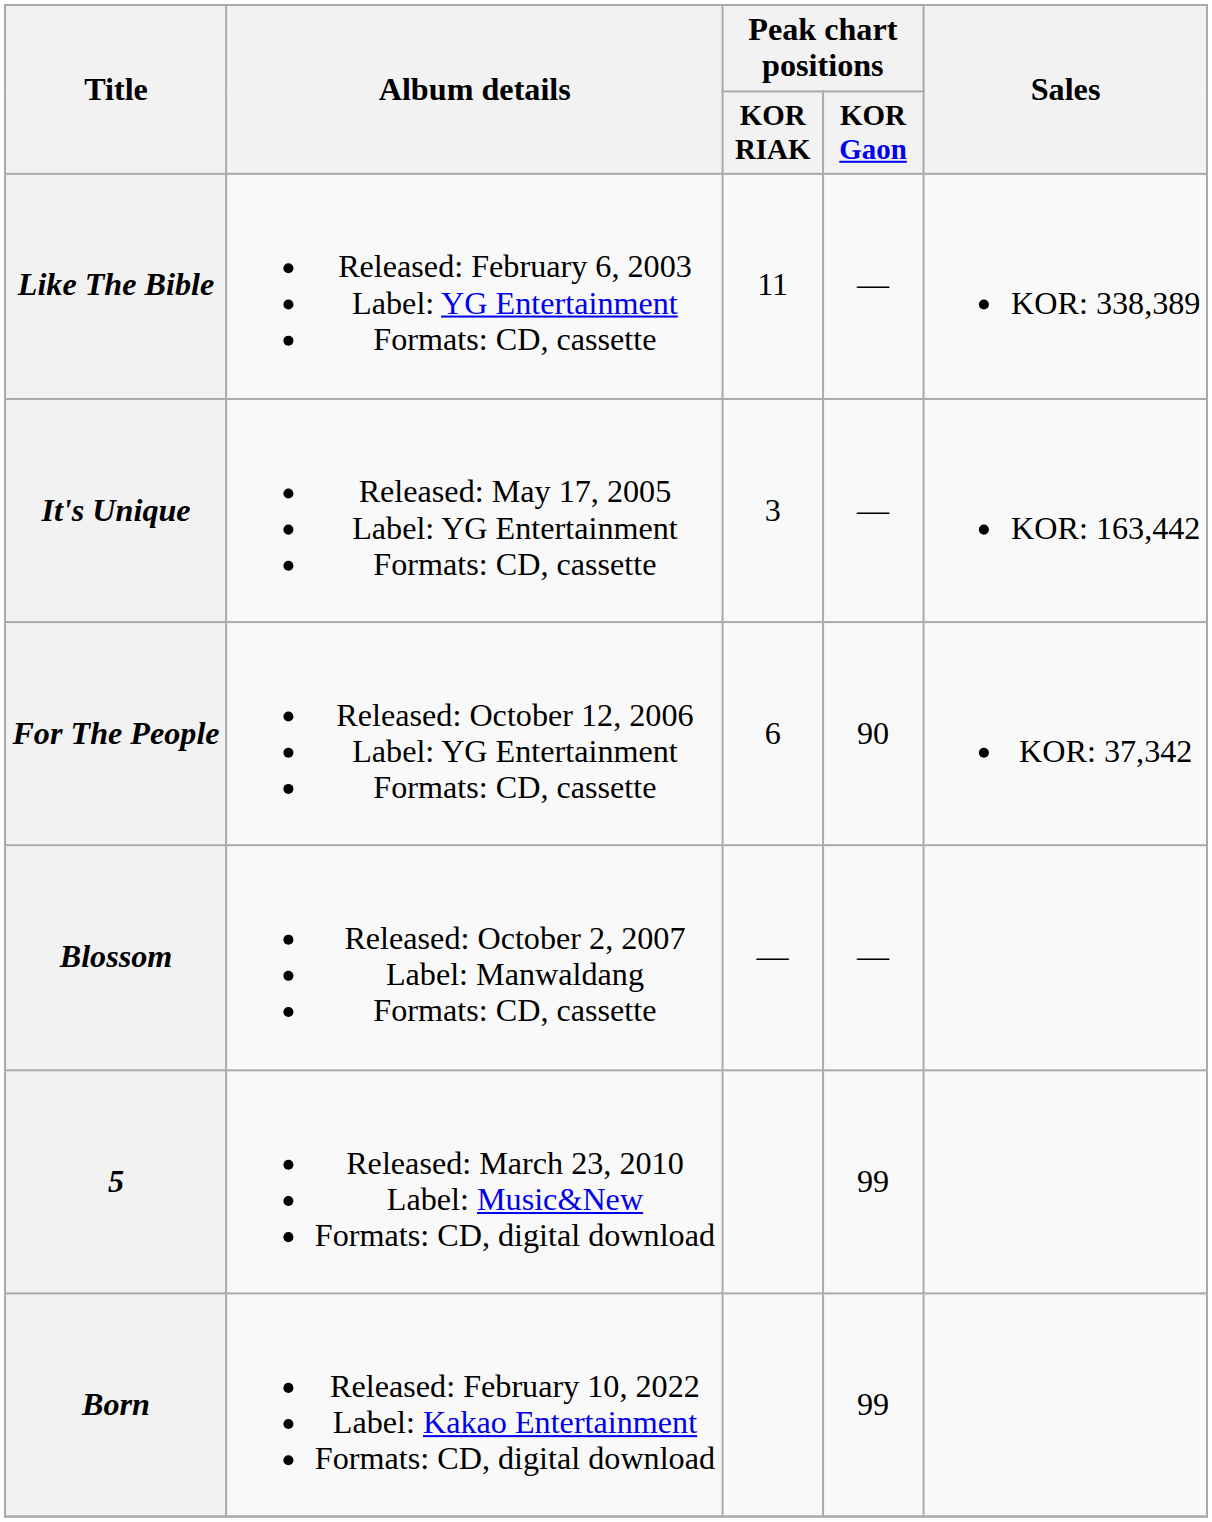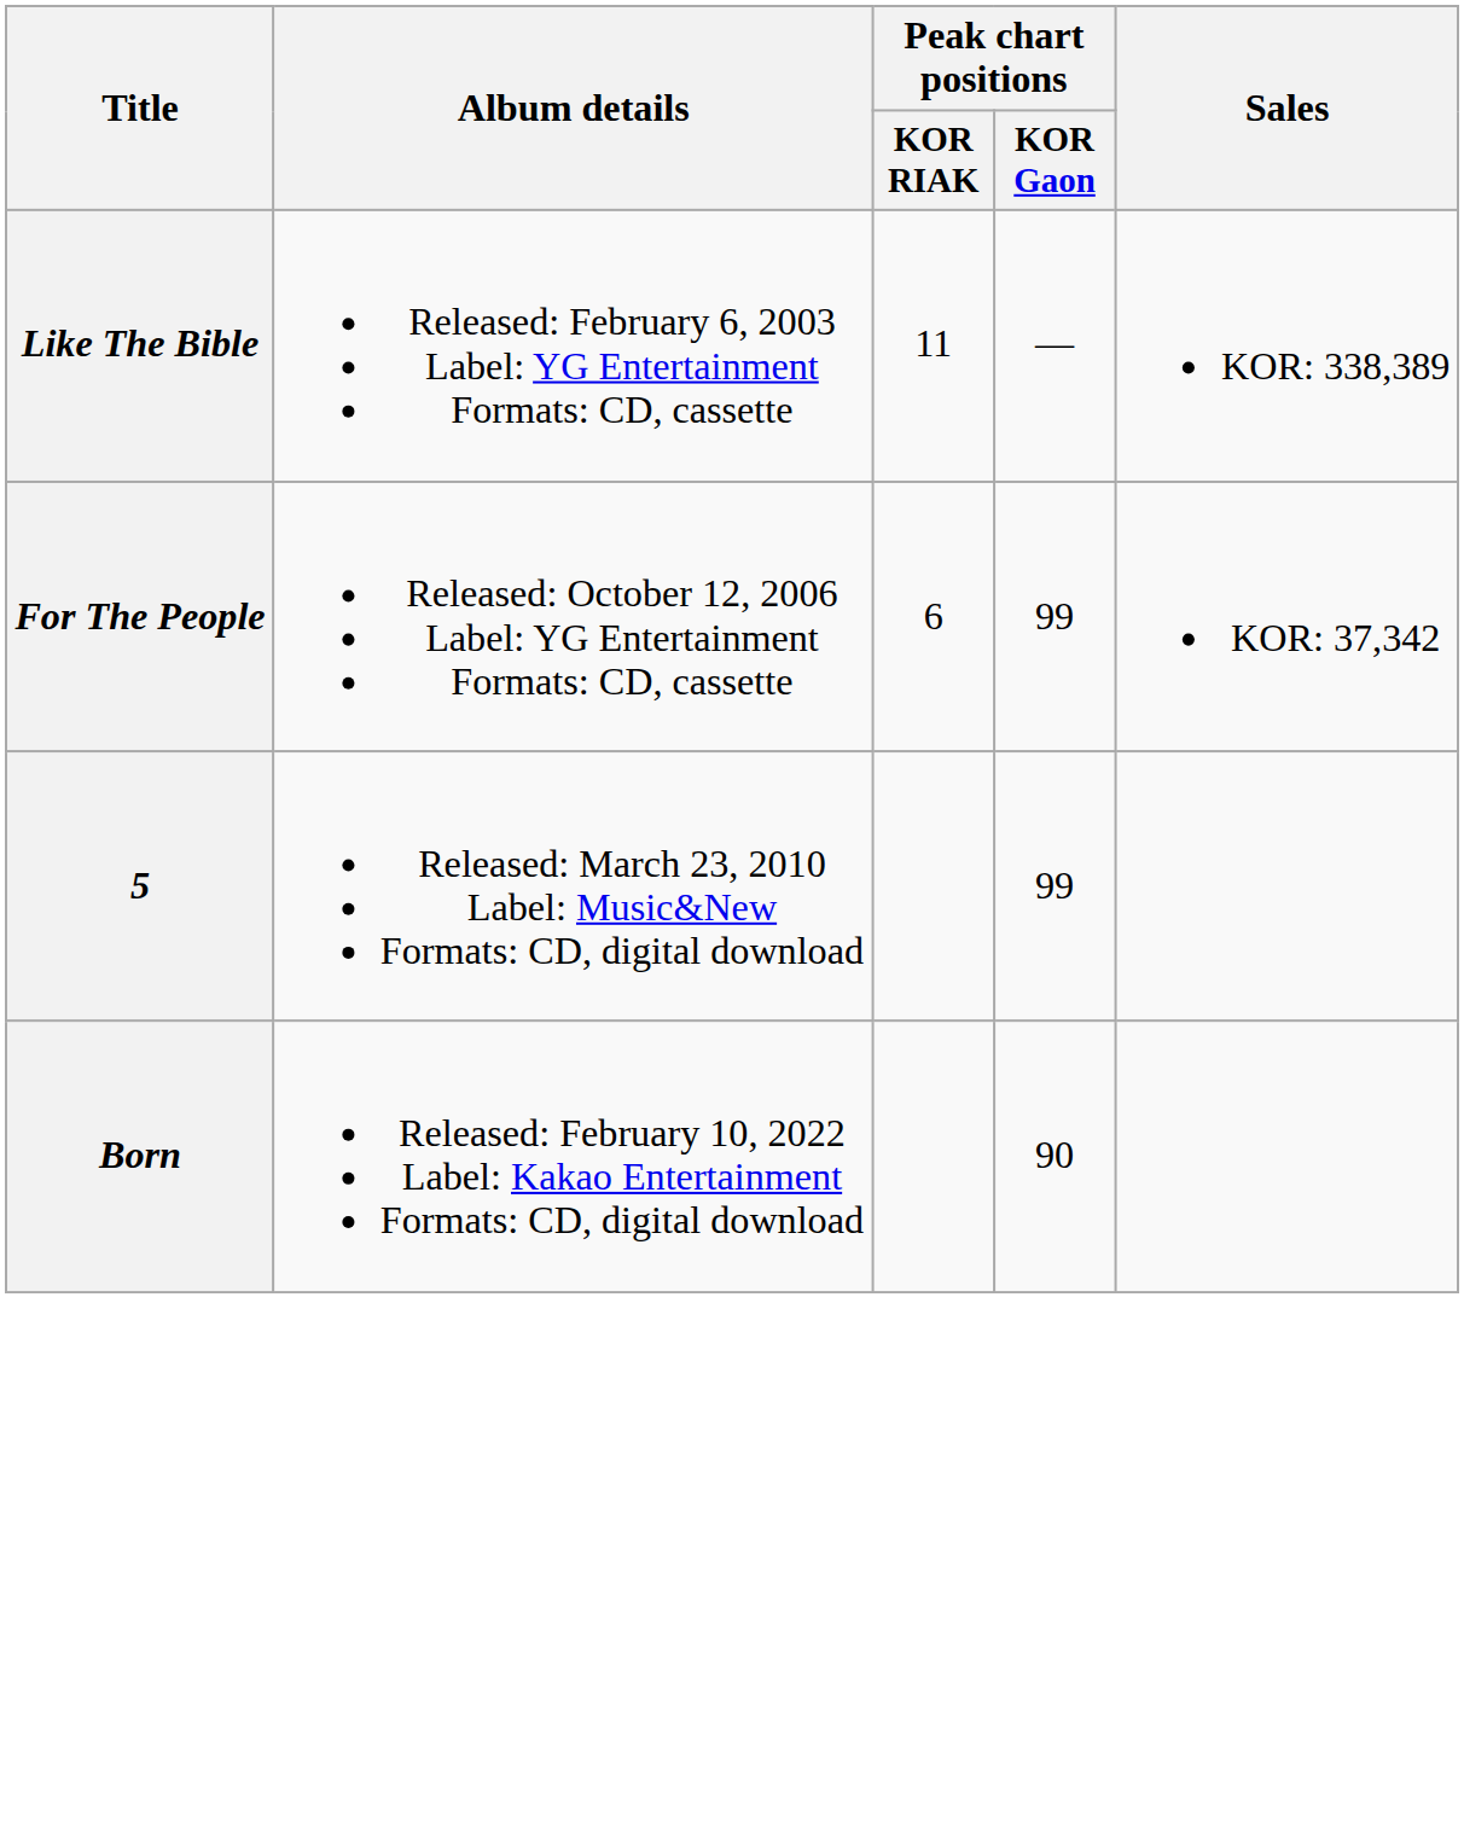- row: It's Unique | Released: May 17, 2005 Label: YG Entertainment Formats: CD, cassette | 3 | — | KOR: 163,442
For The People | Peak chart positions / KOR Gaon: 90 -> 99
- row: Blossom | Released: October 2, 2007 Label: Manwaldang Formats: CD, cassette | — | —
Born | Peak chart positions / KOR Gaon: 99 -> 90
